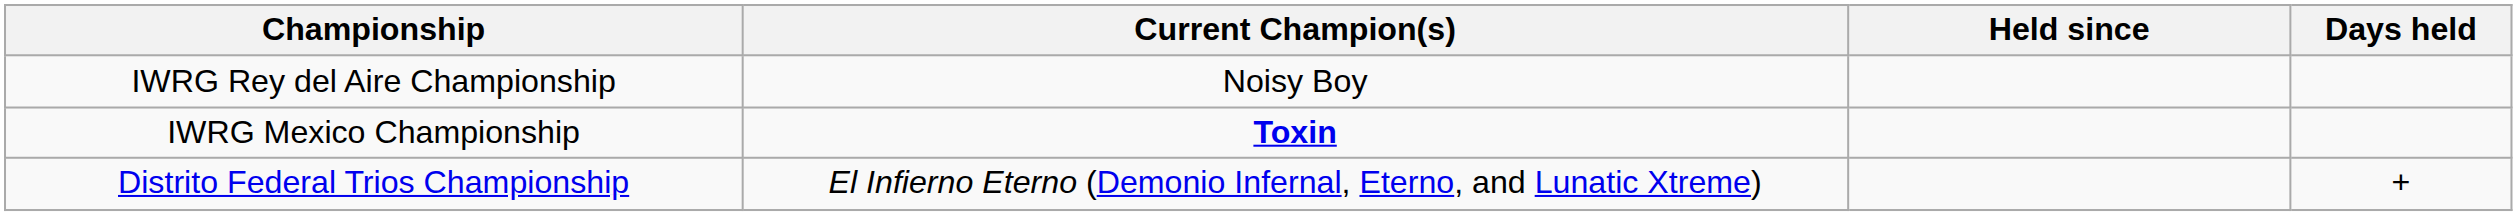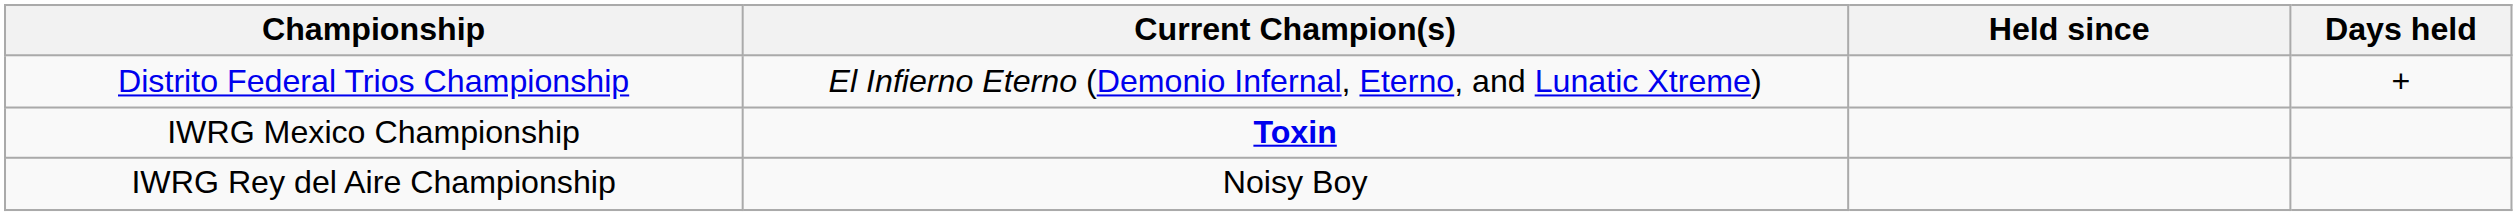rows swapped: IWRG Rey del Aire Championship <-> Distrito Federal Trios Championship
